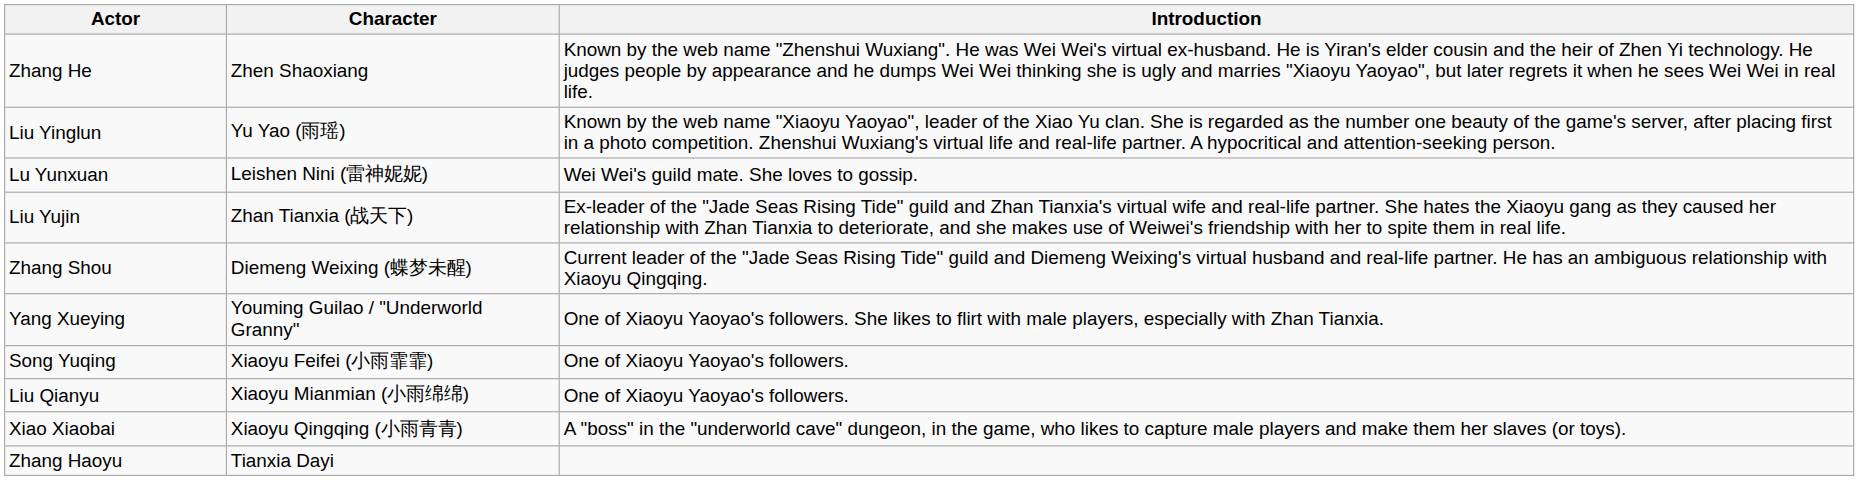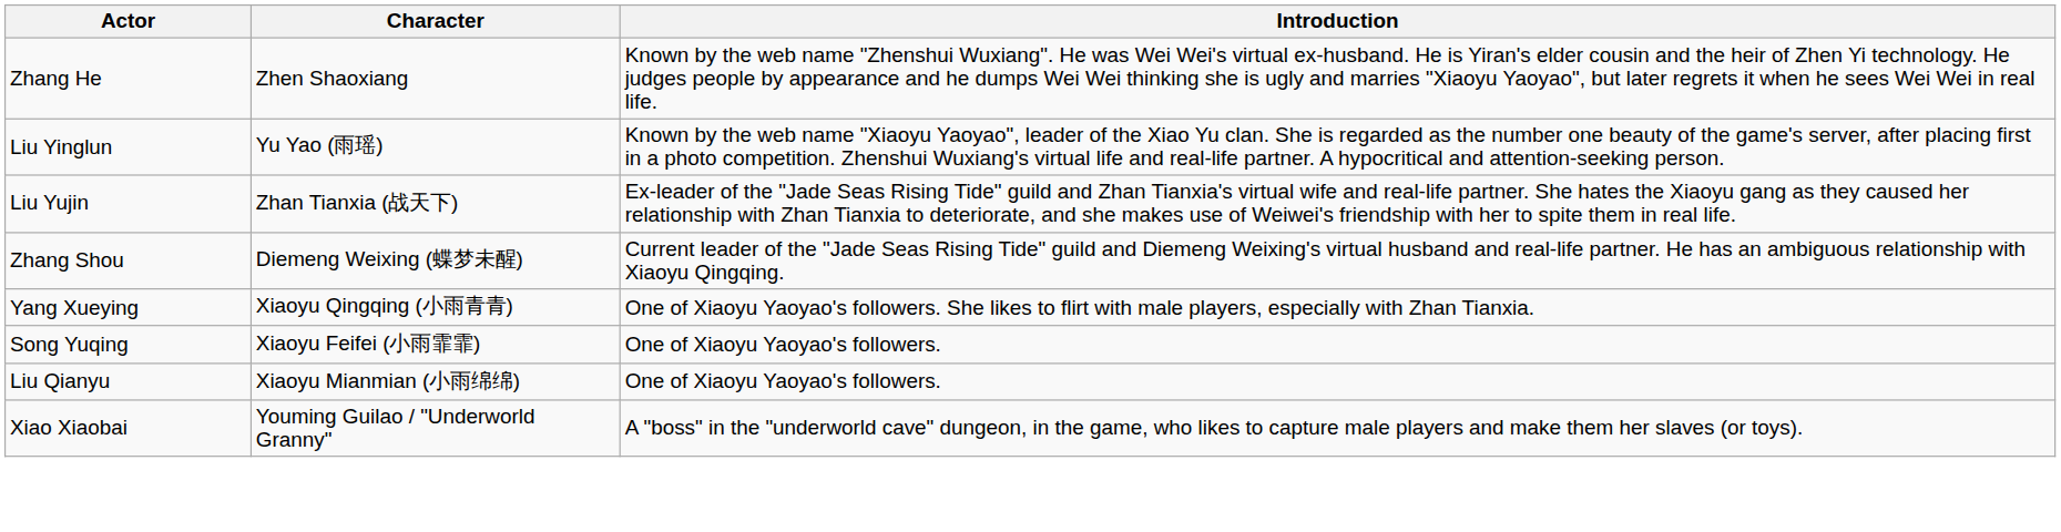- row: Lu Yunxuan | Leishen Nini (雷神妮妮) | Wei Wei's guild mate. She loves to gossip.
Yang Xueying | Character: Youming Guilao / "Underworld Granny" -> Xiaoyu Qingqing (小雨青青)
Xiao Xiaobai | Character: Xiaoyu Qingqing (小雨青青) -> Youming Guilao / "Underworld Granny"
- row: Zhang Haoyu | Tianxia Dayi
